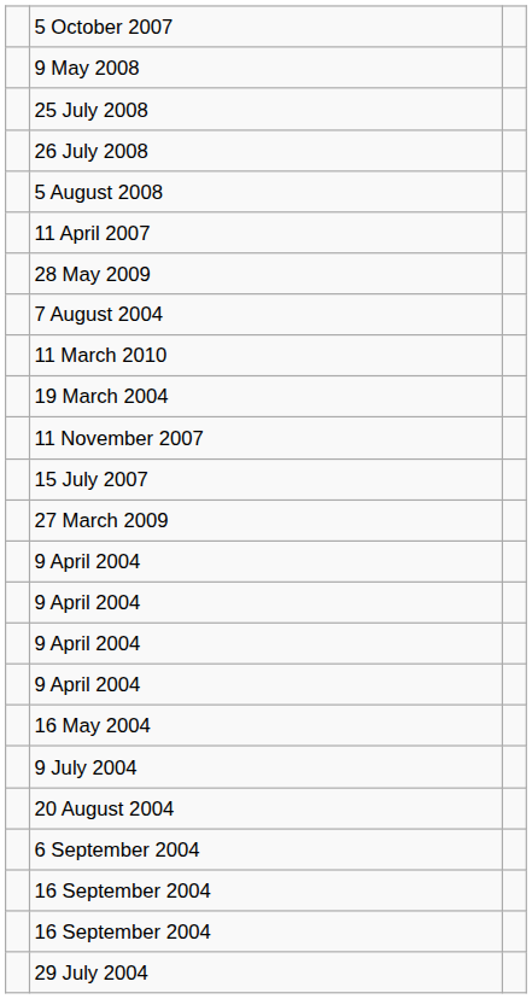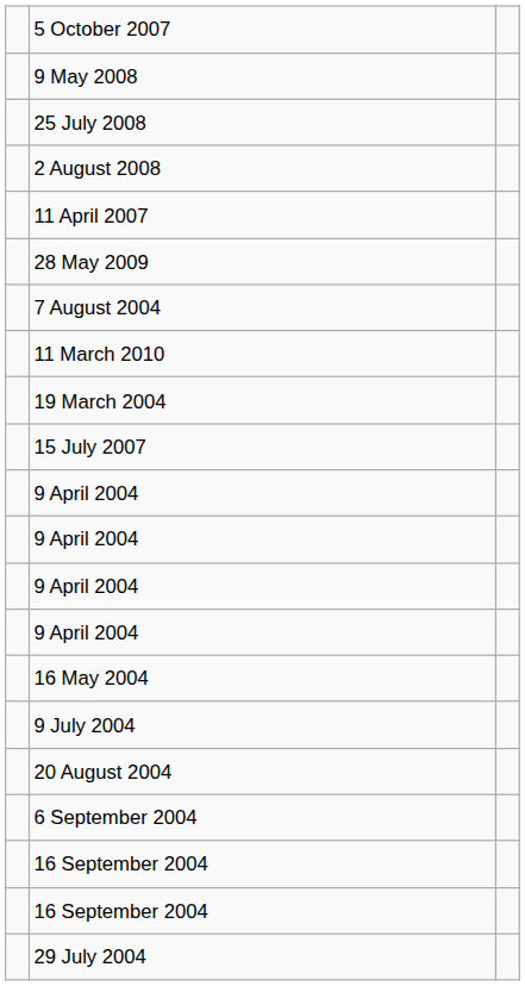- row: 26 July 2008
- row: 5 August 2008
+ row: 2 August 2008
- row: 11 November 2007
- row: 27 March 2009
